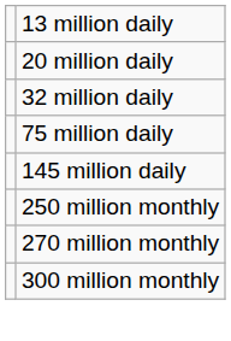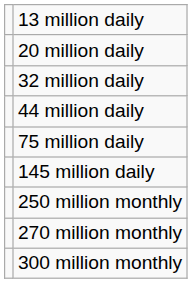+ row: 44 million daily
